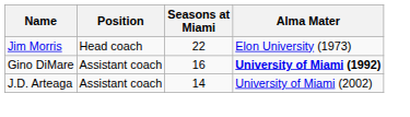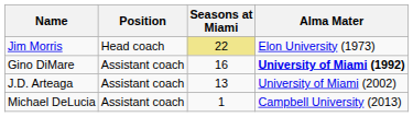Jim Morris | Seasons at Miami: no background -> khaki background
J.D. Arteaga | Seasons at Miami: 14 -> 13
+ row: Michael DeLucia | Assistant coach | 1 | Campbell University (2013)
